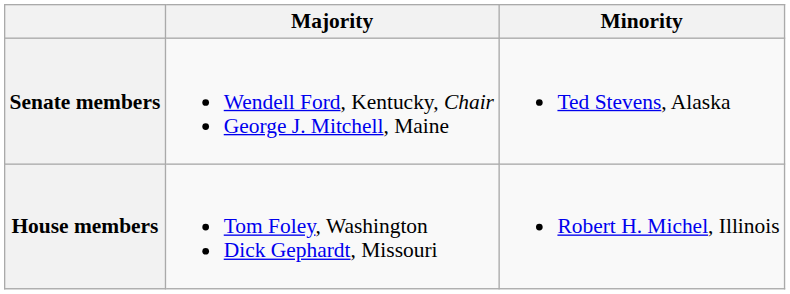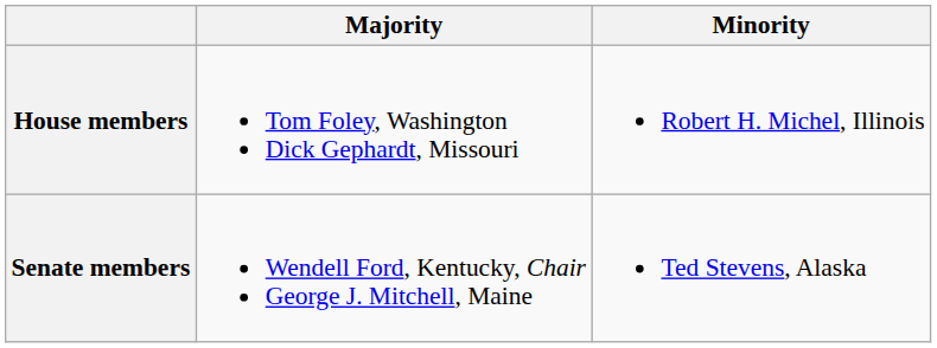rows swapped: Senate members <-> House members
